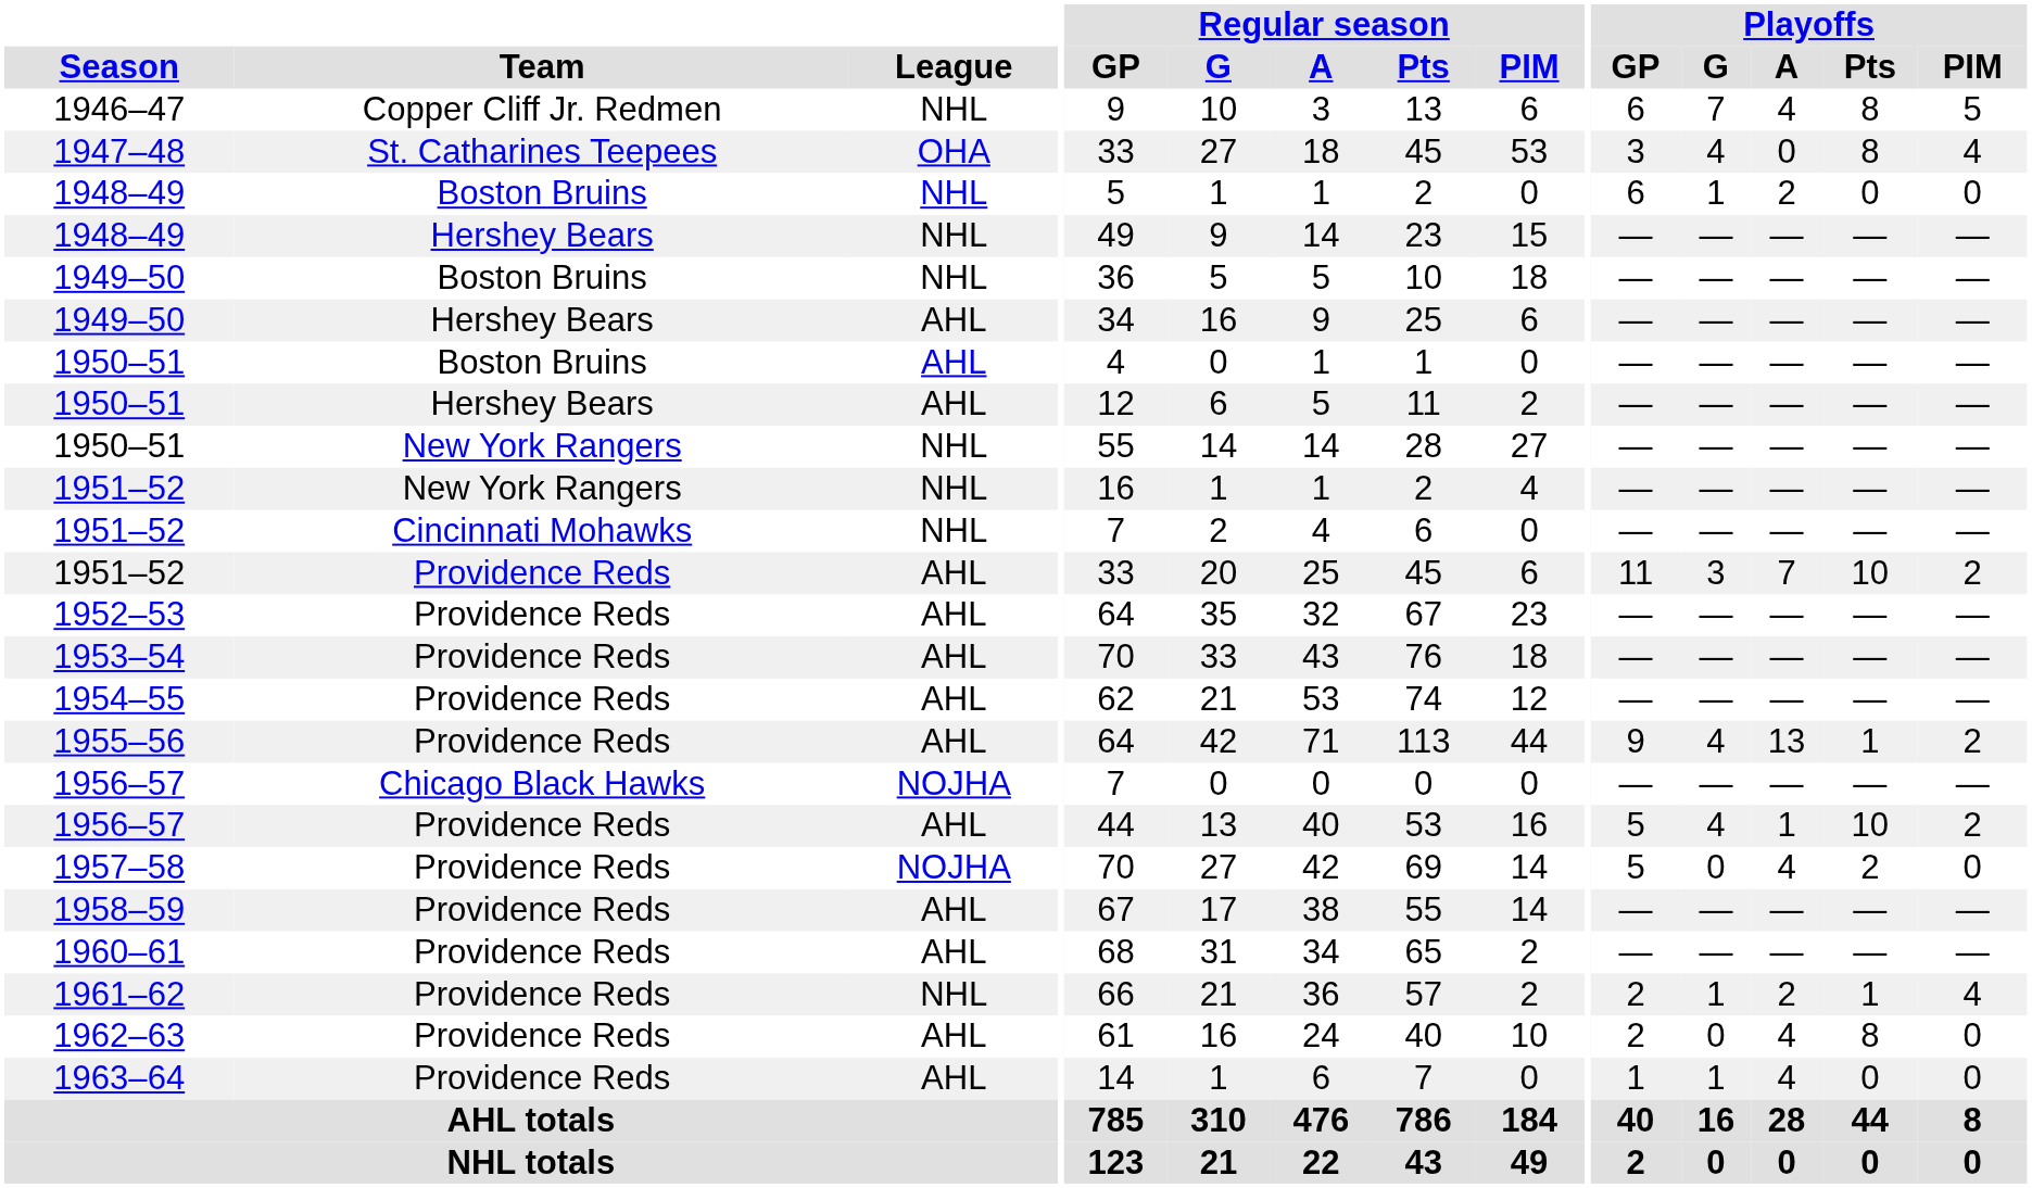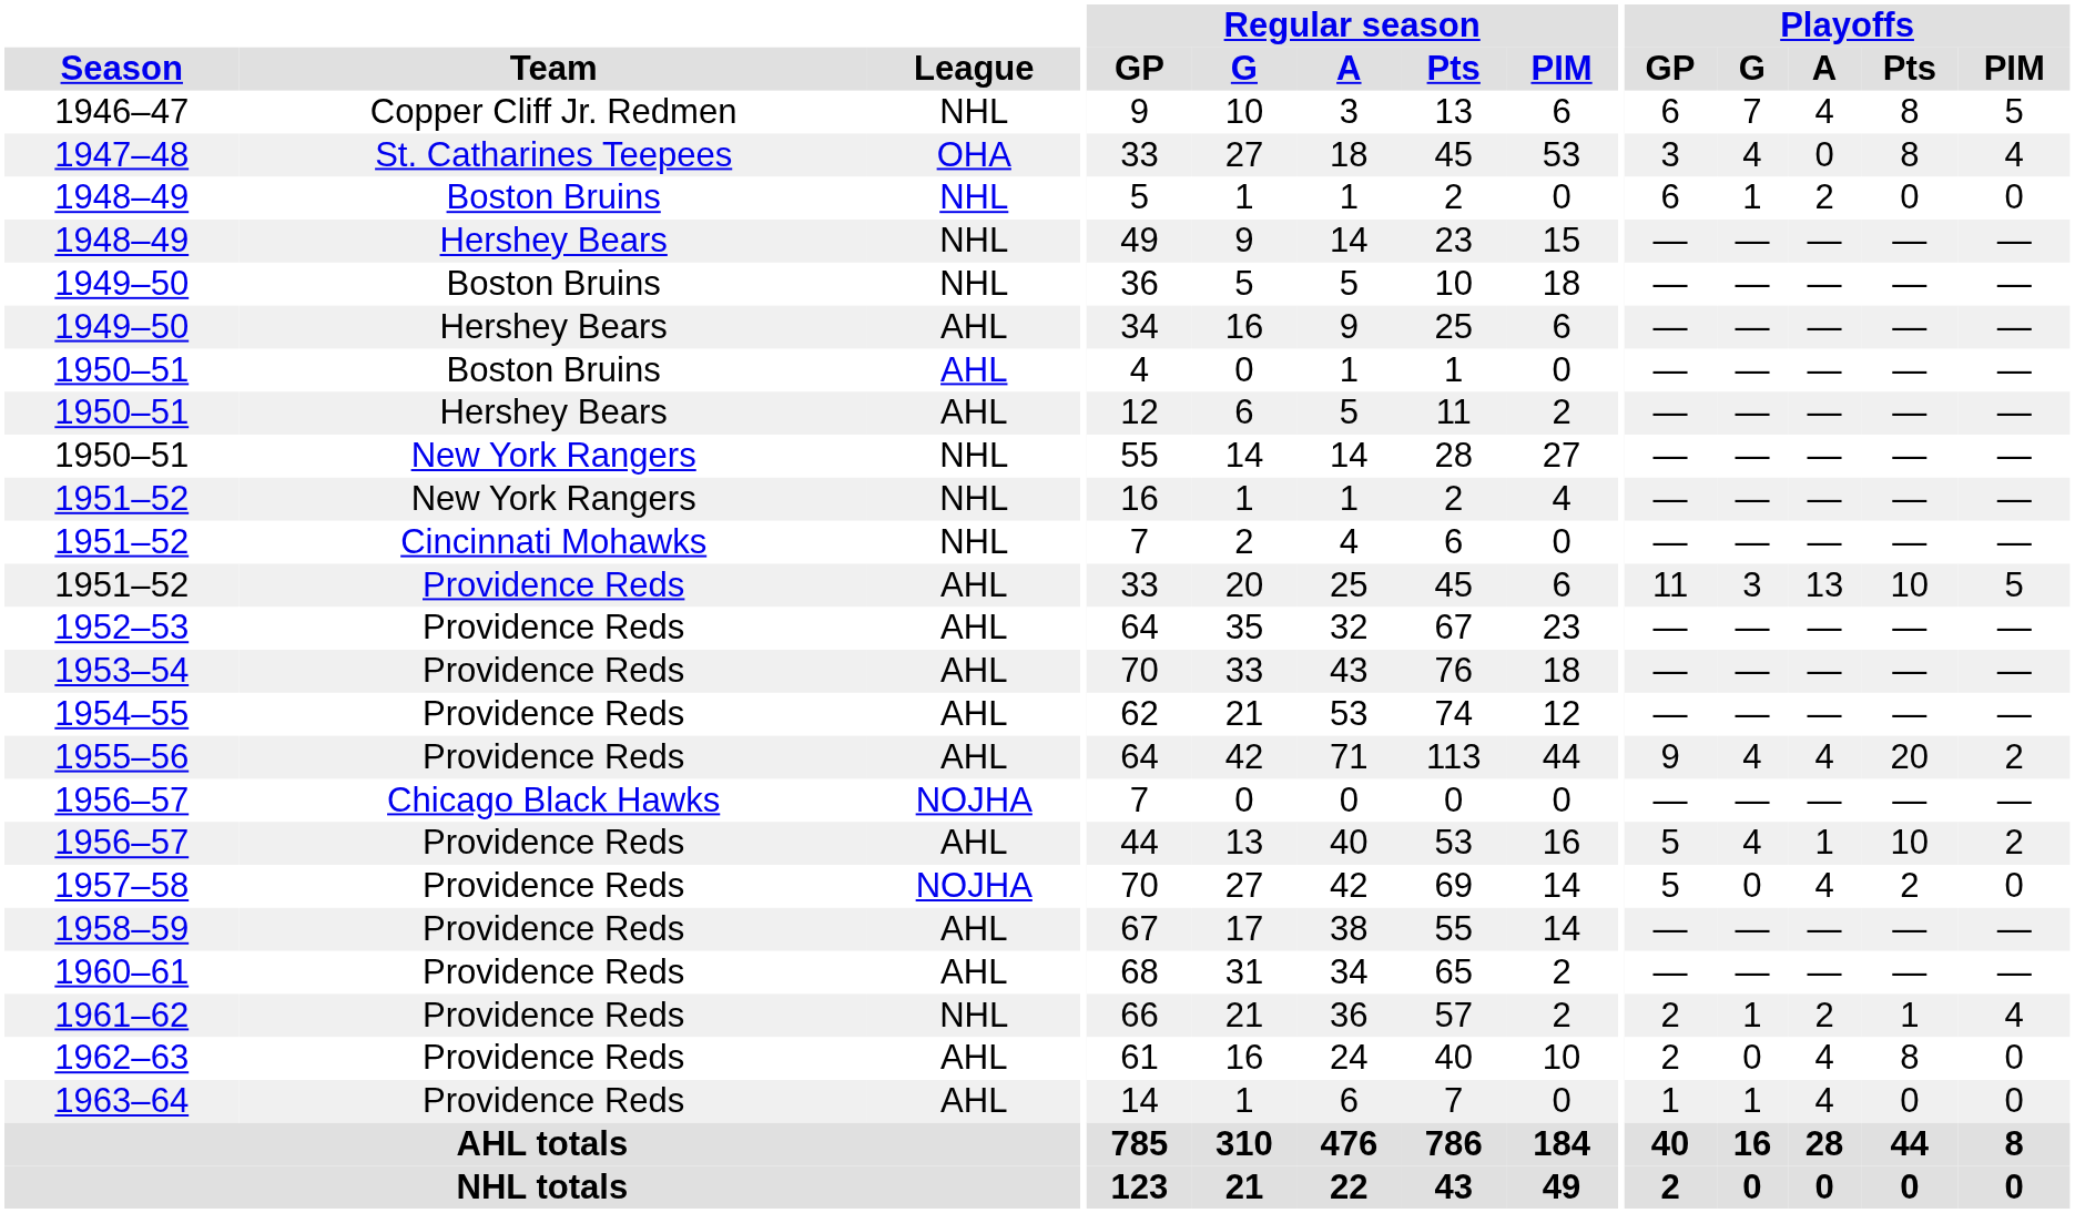1951–52 / Providence Reds | Playoffs / A: 7 -> 13
1951–52 / Providence Reds | Playoffs / PIM: 2 -> 5
1955–56 | Playoffs / A: 13 -> 4
1955–56 | Playoffs / Pts: 1 -> 20
